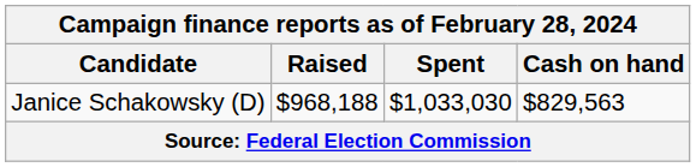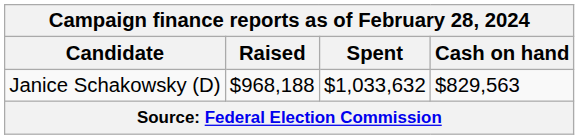Janice Schakowsky (D) | Spent: $1,033,030 -> $1,033,632
